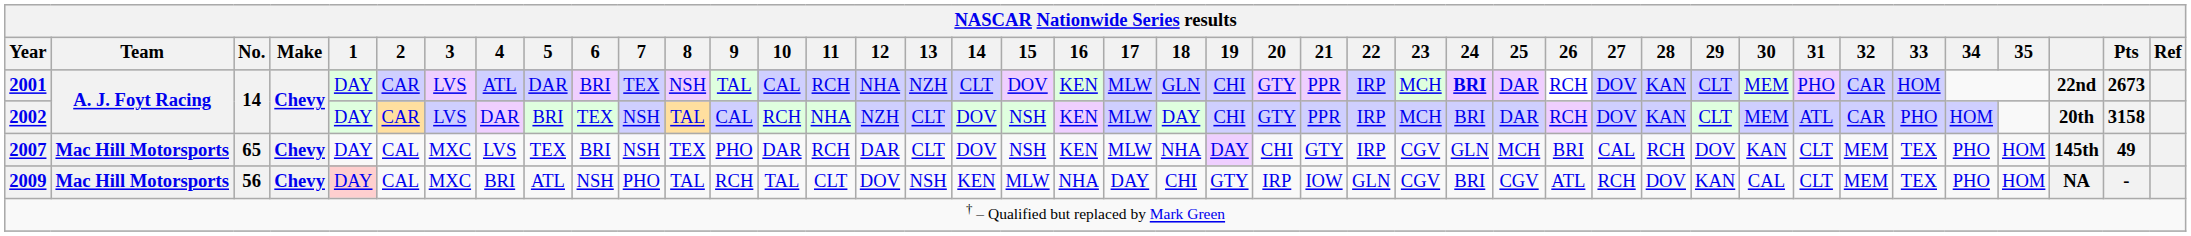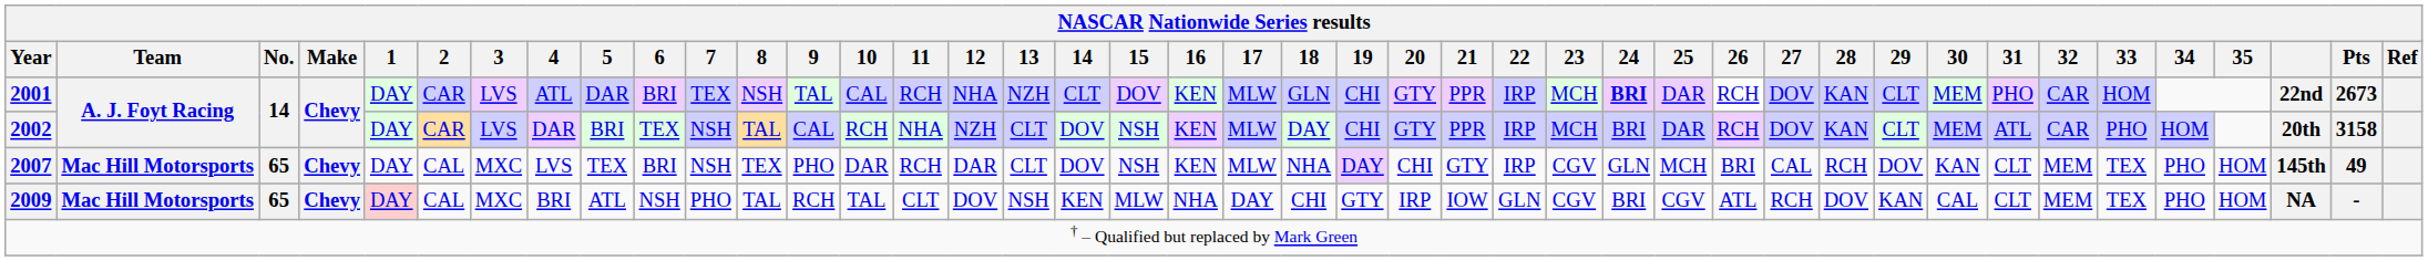2009 | No.: 56 -> 65
